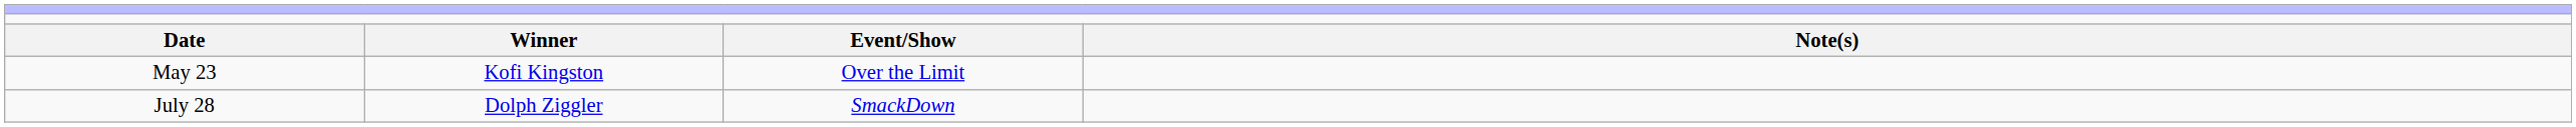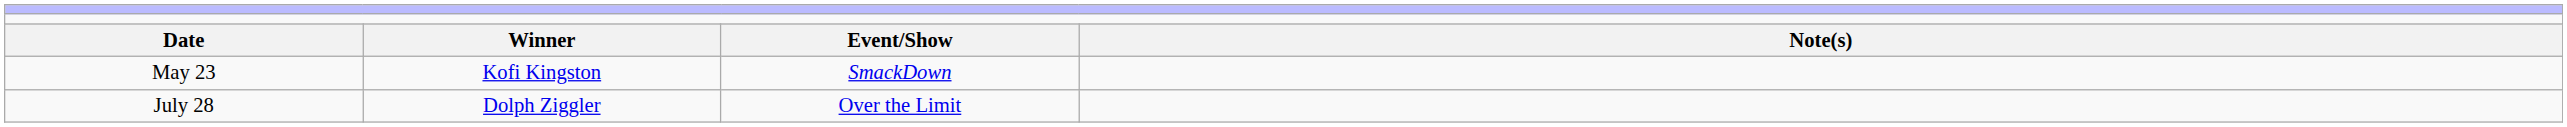May 23 | column 3: Over the Limit -> SmackDown
July 28 | column 3: SmackDown -> Over the Limit
